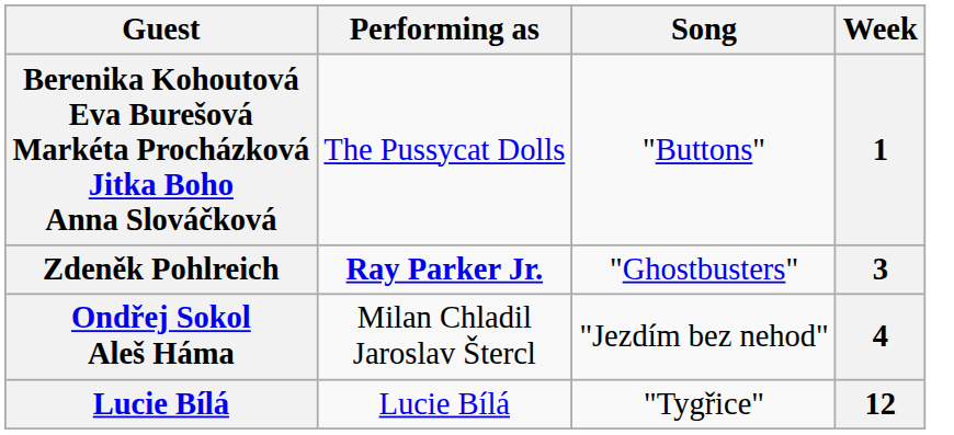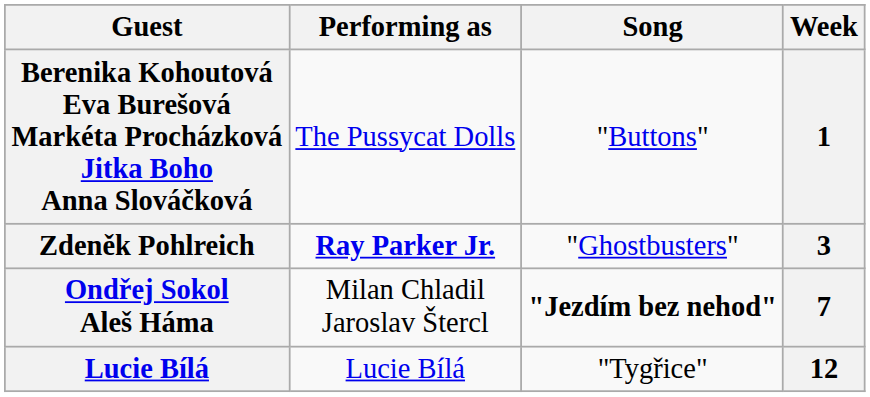Ondřej Sokol Aleš Háma | Song: normal -> bold
Ondřej Sokol Aleš Háma | Week: 4 -> 7
